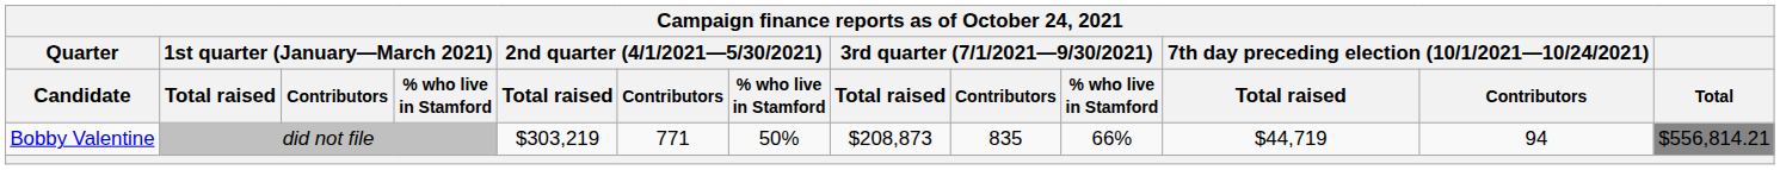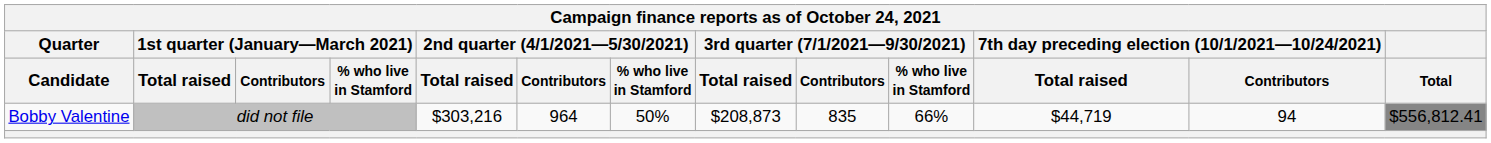Bobby Valentine | 2nd quarter (4/1/2021—5/30/2021) / Total raised: $303,219 -> $303,216
Bobby Valentine | 2nd quarter (4/1/2021—5/30/2021) / Contributors: 771 -> 964
Bobby Valentine | Total: $556,814.21 -> $556,812.41
